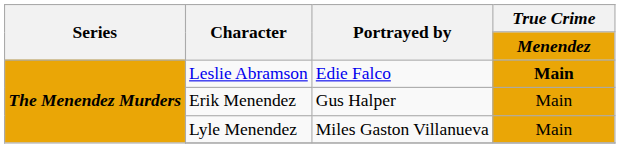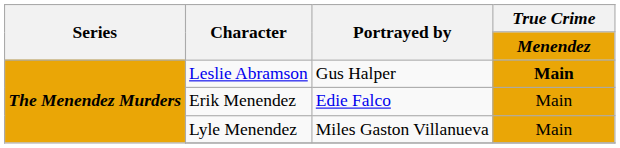Leslie Abramson | Portrayed by: Edie Falco -> Gus Halper
Erik Menendez | Portrayed by: Gus Halper -> Edie Falco
